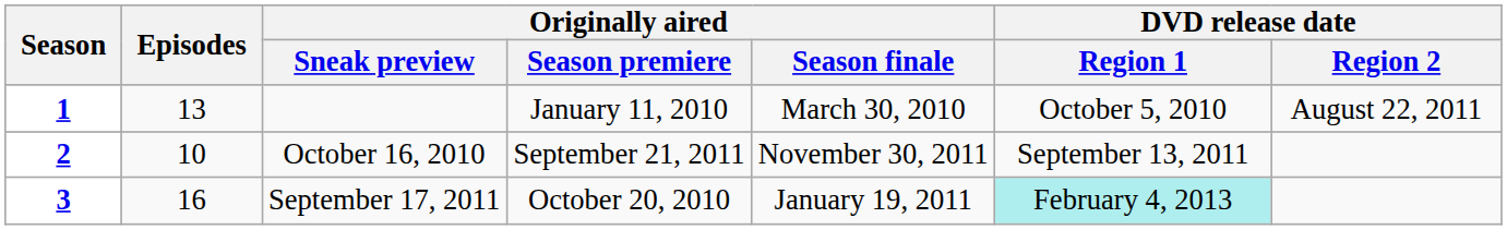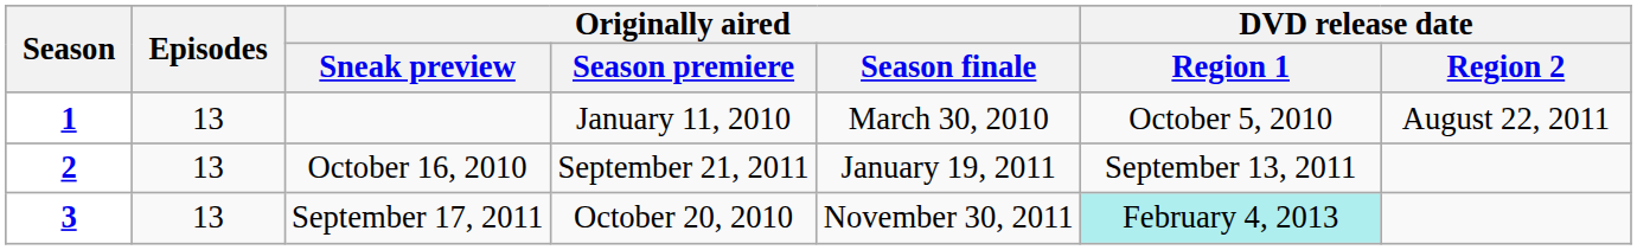October 16, 2010 | Episodes: 10 -> 13
October 16, 2010 | Originally aired / Season finale: November 30, 2011 -> January 19, 2011
September 17, 2011 | Episodes: 16 -> 13
September 17, 2011 | Originally aired / Season finale: January 19, 2011 -> November 30, 2011
